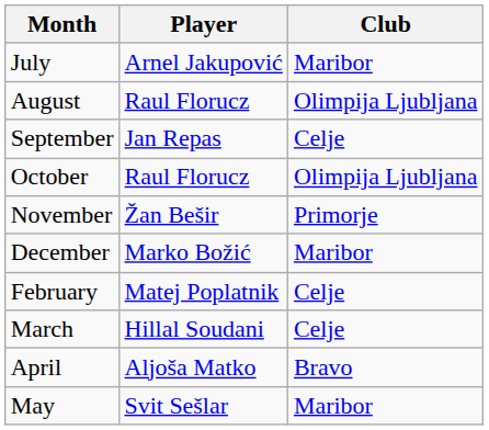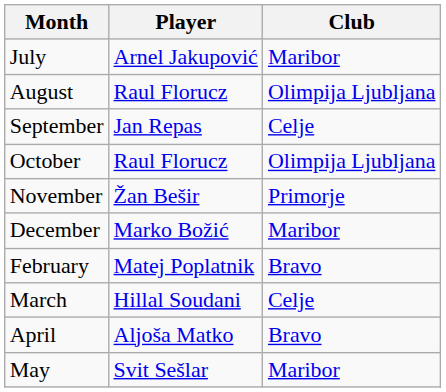February | Club: Celje -> Bravo
